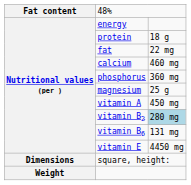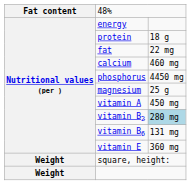phosphorus | column 3: 360 mg -> 4450 mg
vitamin E | column 3: 4450 mg -> 360 mg
square, height: | column 1: Dimensions -> Weight
